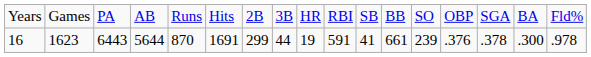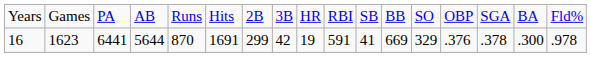16 | column 3: 6443 -> 6441
16 | column 8: 44 -> 42
16 | column 12: 661 -> 669
16 | column 13: 239 -> 329
